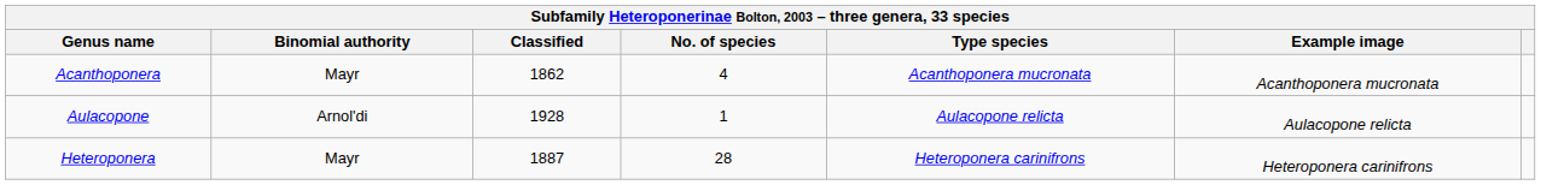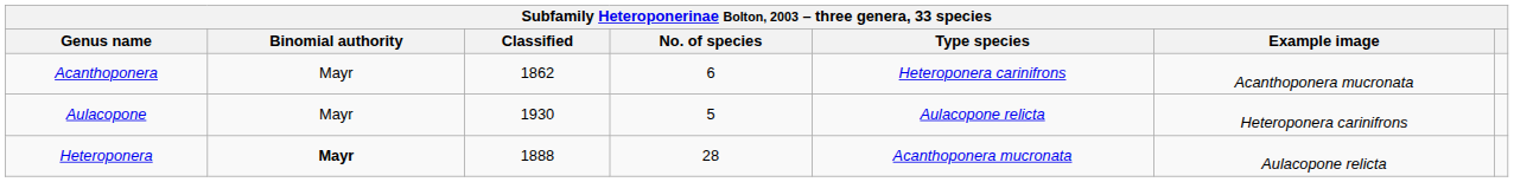Acanthoponera | No. of species: 4 -> 6
Acanthoponera | Type species: Acanthoponera mucronata -> Heteroponera carinifrons
Aulacopone | Binomial authority: Arnol'di -> Mayr
Aulacopone | Classified: 1928 -> 1930
Aulacopone | No. of species: 1 -> 5
Aulacopone | Example image: Aulacopone relicta -> Heteroponera carinifrons
Heteroponera | Binomial authority: normal -> bold
Heteroponera | Classified: 1887 -> 1888
Heteroponera | Type species: Heteroponera carinifrons -> Acanthoponera mucronata
Heteroponera | Example image: Heteroponera carinifrons -> Aulacopone relicta
